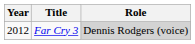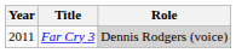Far Cry 3 | Year: 2012 -> 2011
